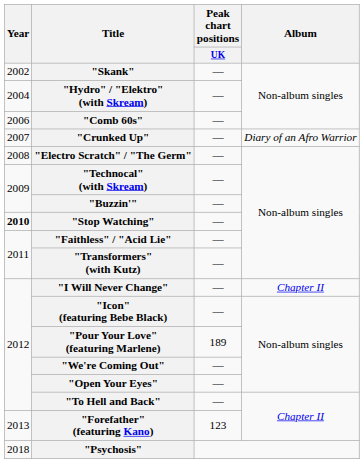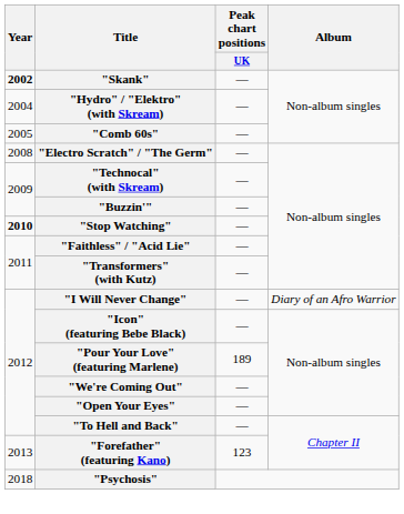"Skank" | Year: normal -> bold
"Comb 60s" | Year: 2006 -> 2005
- row: 2007 | "Crunked Up" | — | Diary of an Afro Warrior
"I Will Never Change" | Album: Chapter II -> Diary of an Afro Warrior
